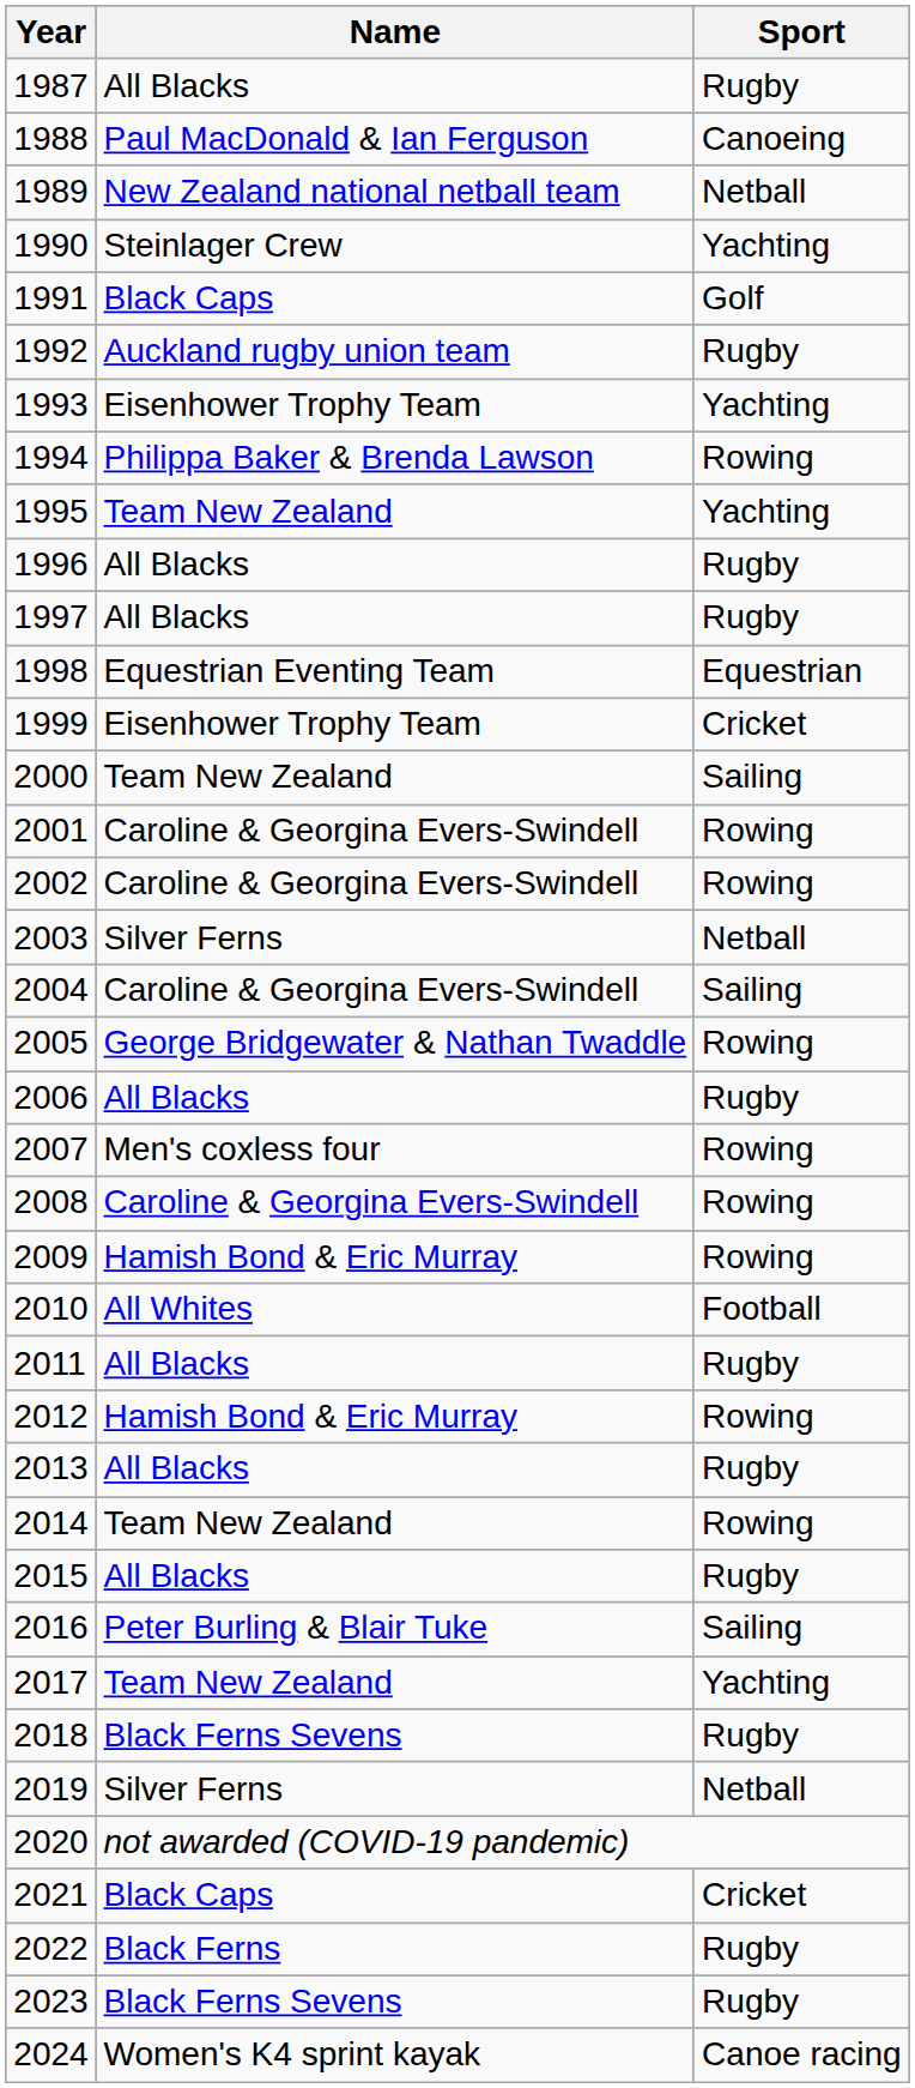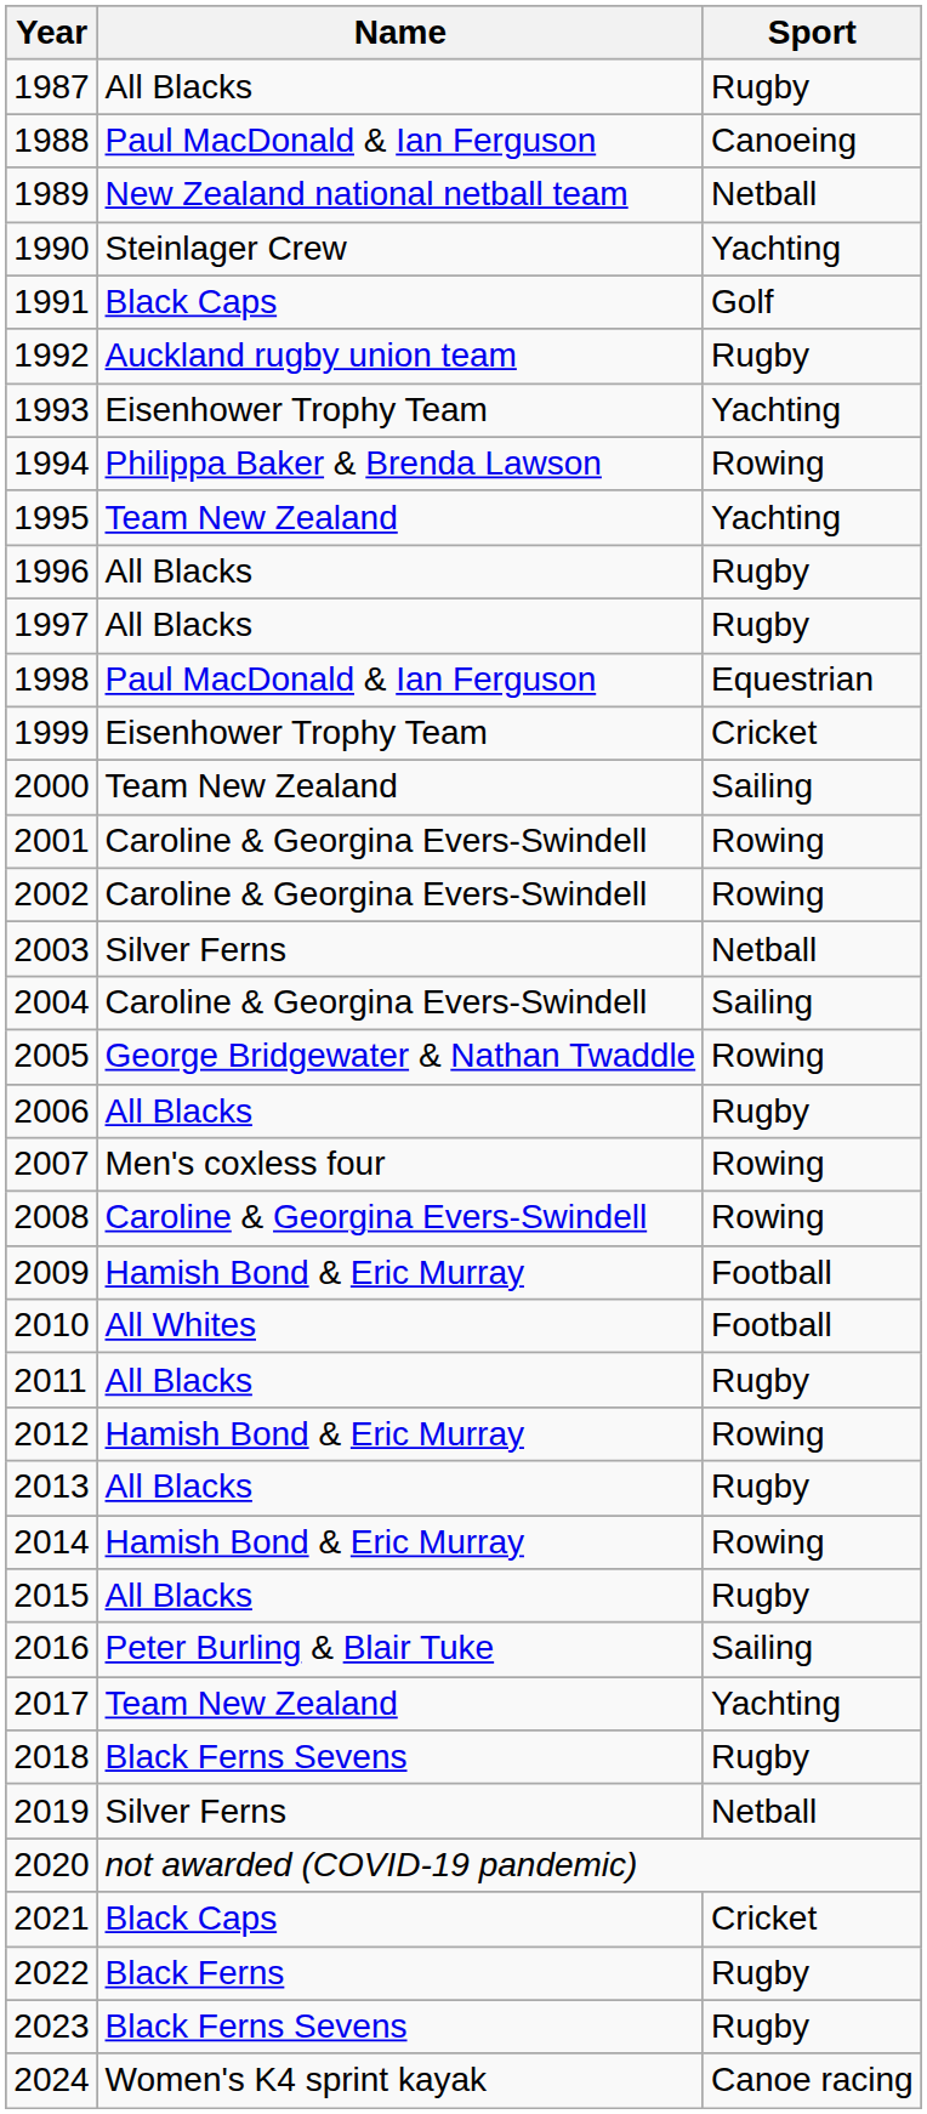1998 | Name: Equestrian Eventing Team -> Paul MacDonald & Ian Ferguson
2009 | Sport: Rowing -> Football
2014 | Name: Team New Zealand -> Hamish Bond & Eric Murray
